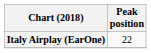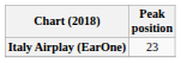Italy Airplay (EarOne) | Peak position: 22 -> 23
